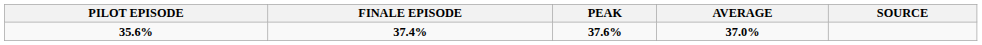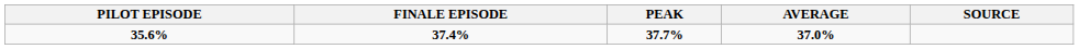35.6% | PEAK: 37.6% -> 37.7%
